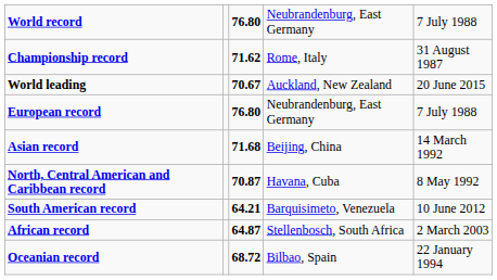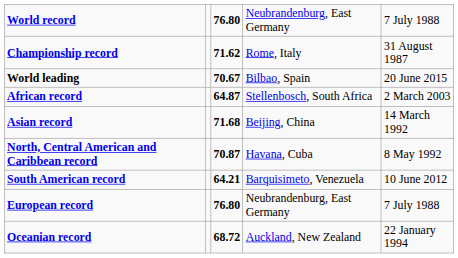World leading | column 4: Auckland, New Zealand -> Bilbao, Spain
rows swapped: African record <-> European record
Oceanian record | column 4: Bilbao, Spain -> Auckland, New Zealand
